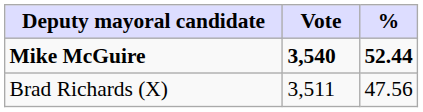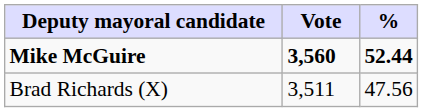Mike McGuire | Vote: 3,540 -> 3,560
